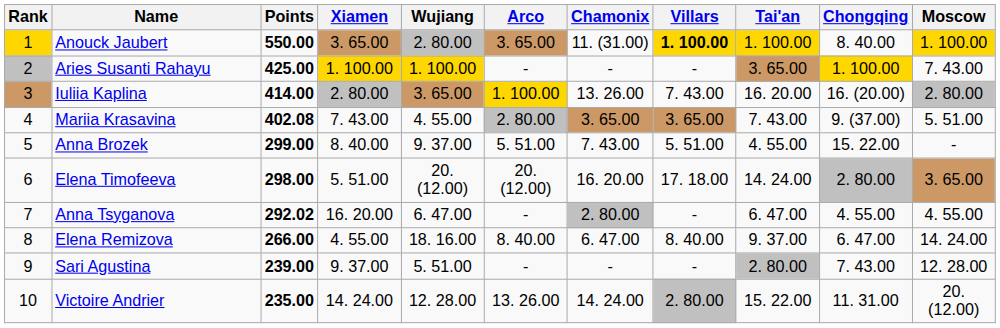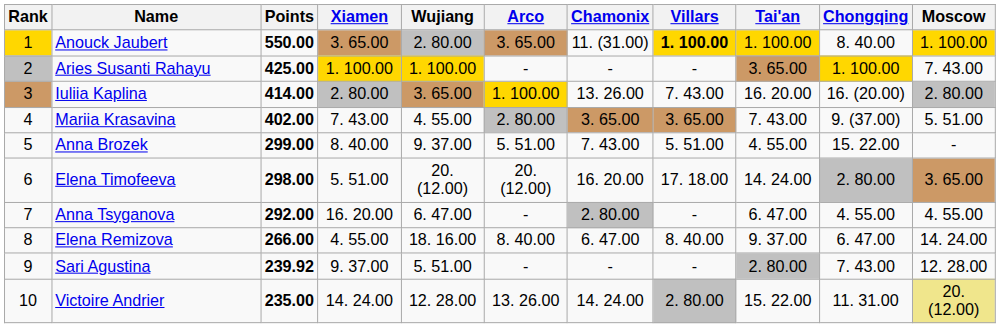Mariia Krasavina | Points: 402.08 -> 402.00
Anna Tsyganova | Points: 292.02 -> 292.00
Sari Agustina | Points: 239.00 -> 239.92
Victoire Andrier | Moscow: no background -> khaki background
